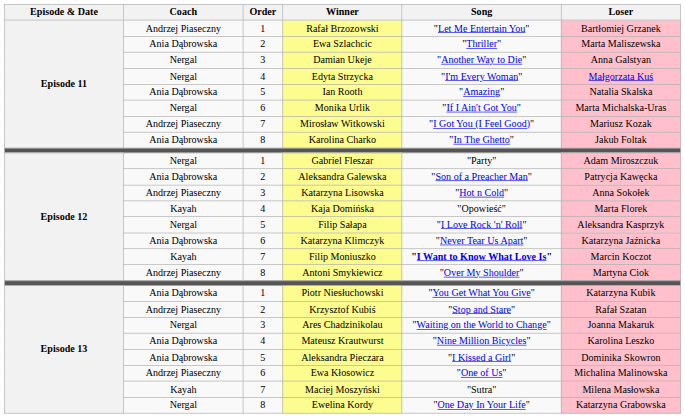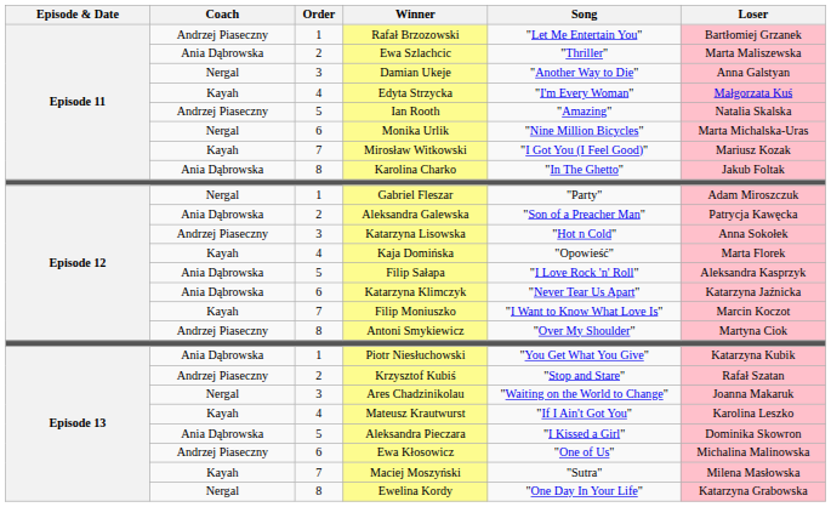Edyta Strzycka | Coach: Nergal -> Kayah
Ian Rooth | Coach: Ania Dąbrowska -> Andrzej Piaseczny
Monika Urlik | Song: "If I Ain't Got You" -> "Nine Million Bicycles"
Mirosław Witkowski | Coach: Andrzej Piaseczny -> Kayah
Filip Sałapa | Coach: Nergal -> Ania Dąbrowska
Filip Moniuszko | Song: bold -> normal
Mateusz Krautwurst | Coach: Ania Dąbrowska -> Kayah
Mateusz Krautwurst | Song: "Nine Million Bicycles" -> "If I Ain't Got You"
